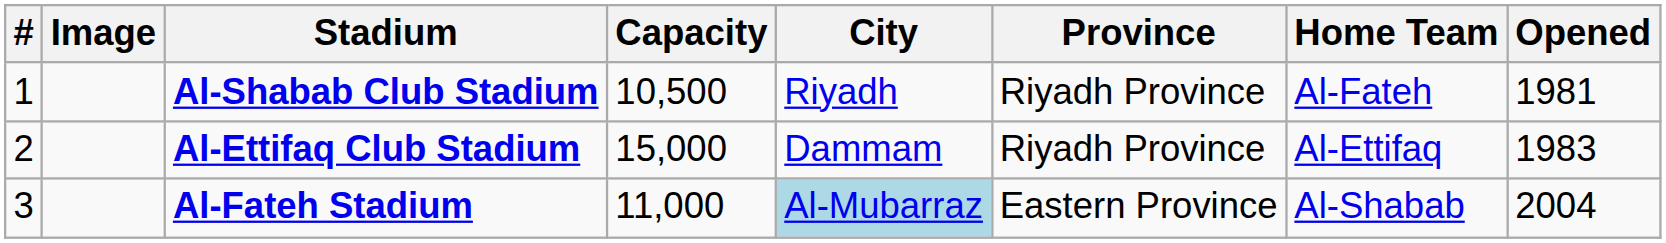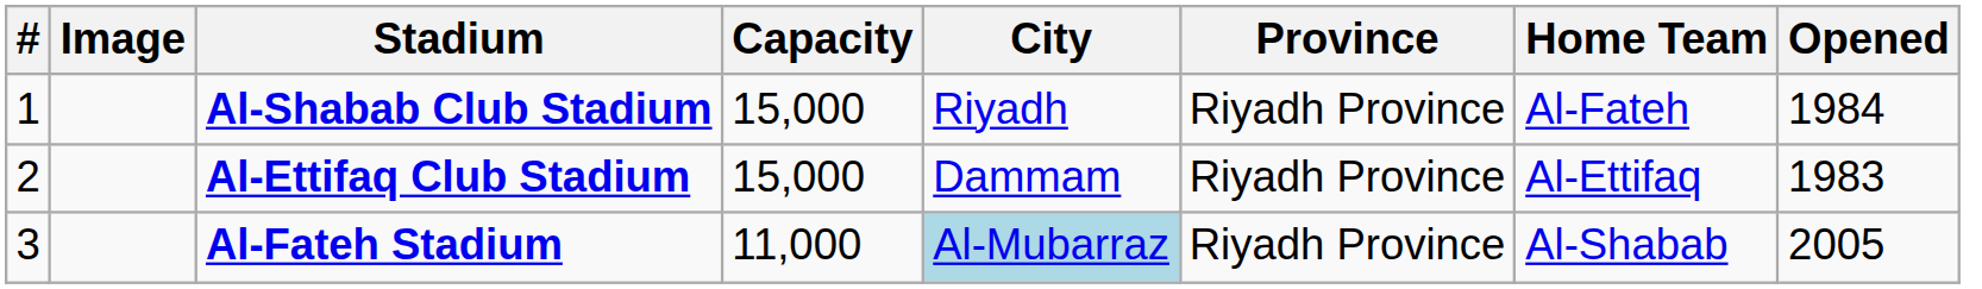Al-Shabab Club Stadium | Capacity: 10,500 -> 15,000
Al-Shabab Club Stadium | Opened: 1981 -> 1984
Al-Fateh Stadium | Province: Eastern Province -> Riyadh Province
Al-Fateh Stadium | Opened: 2004 -> 2005
